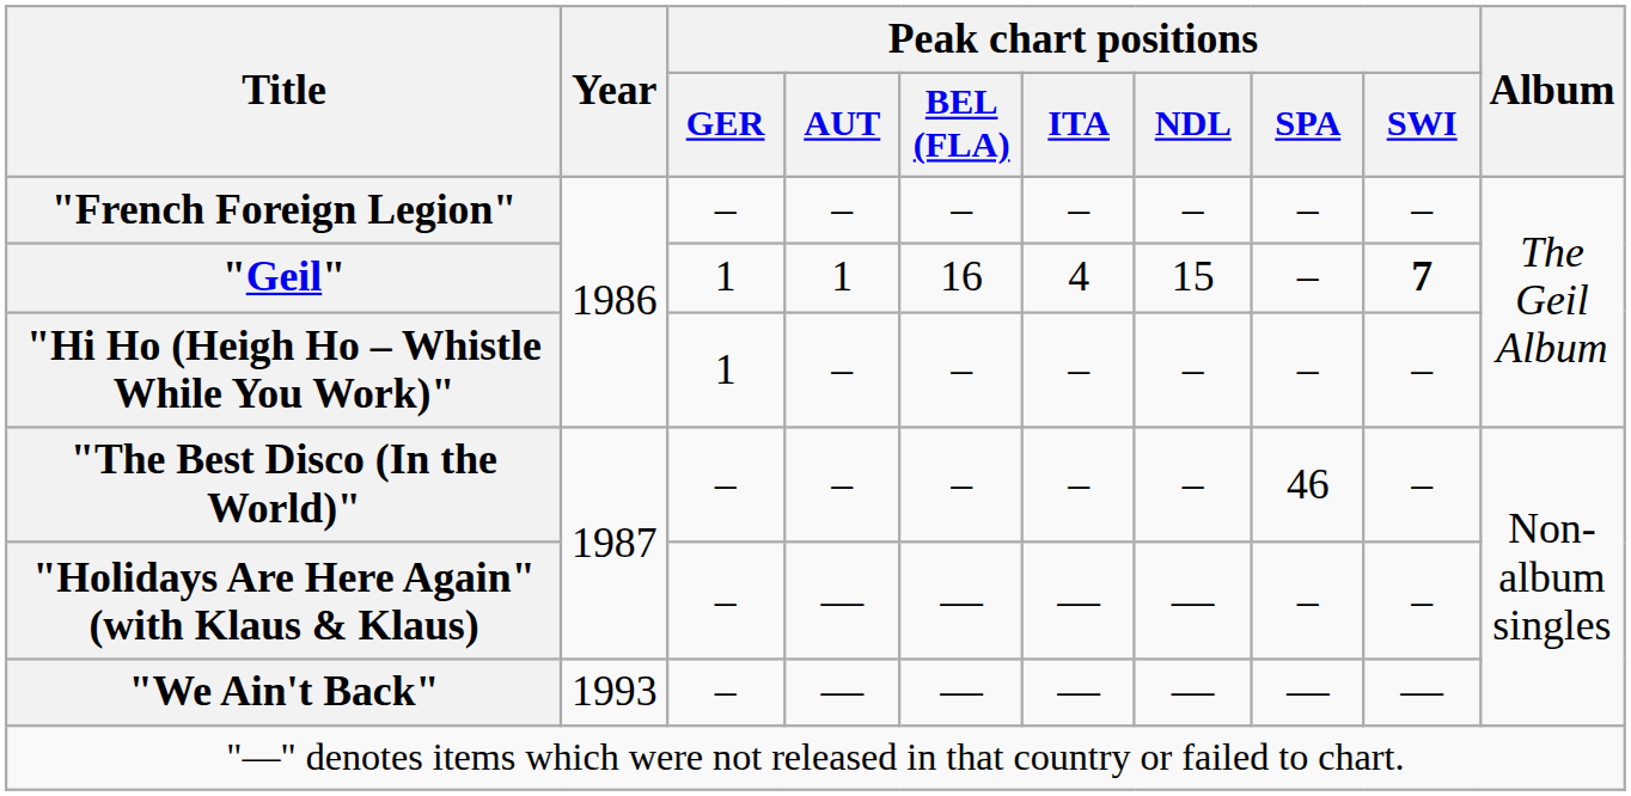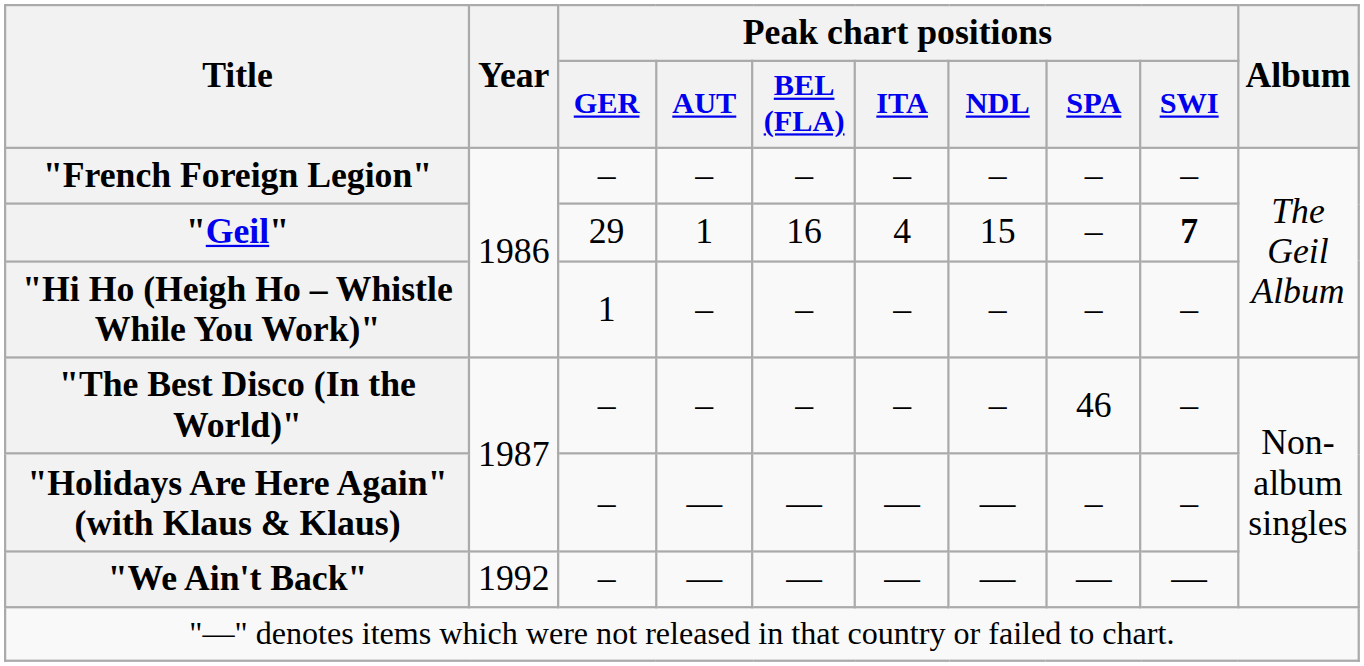"Geil" | Peak chart positions / GER: 1 -> 29
"We Ain't Back" | Year: 1993 -> 1992
